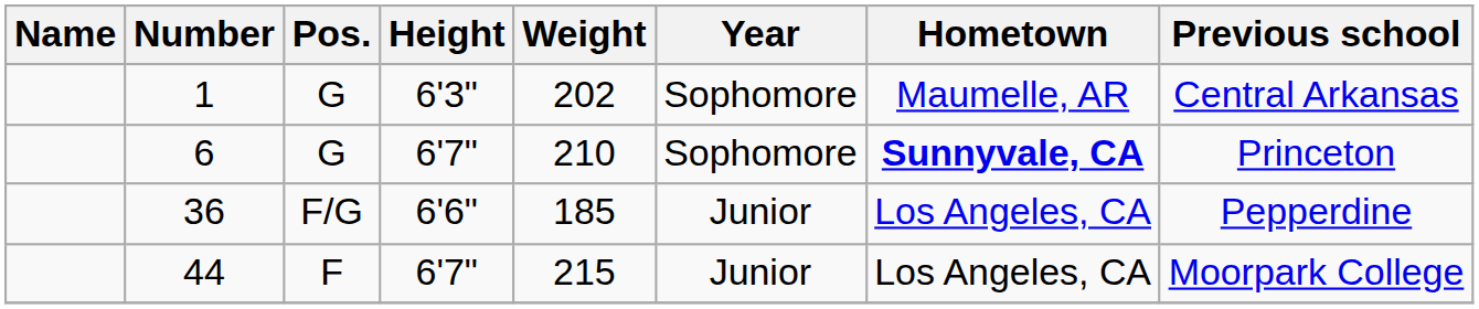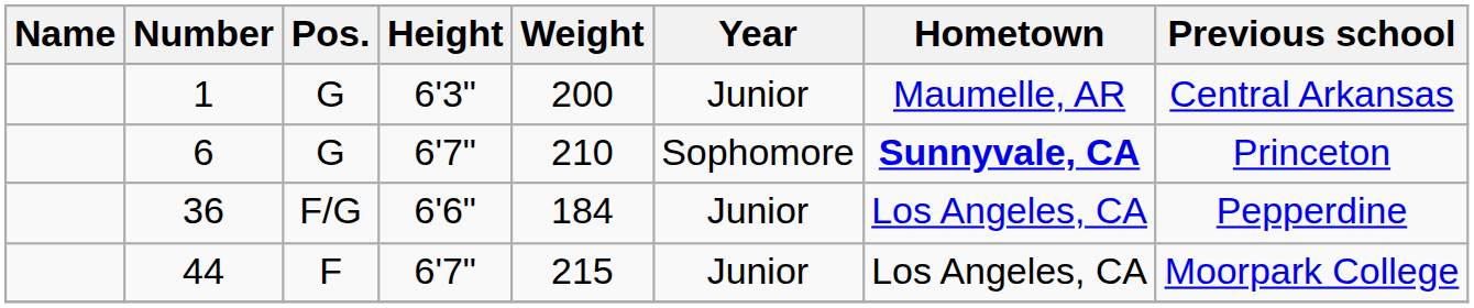1 | Weight: 202 -> 200
1 | Year: Sophomore -> Junior
36 | Weight: 185 -> 184
